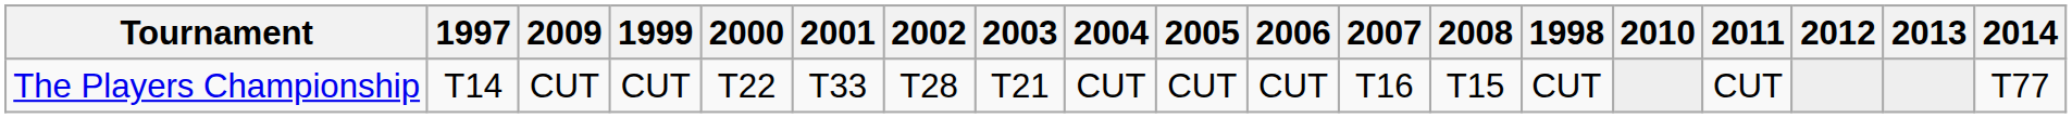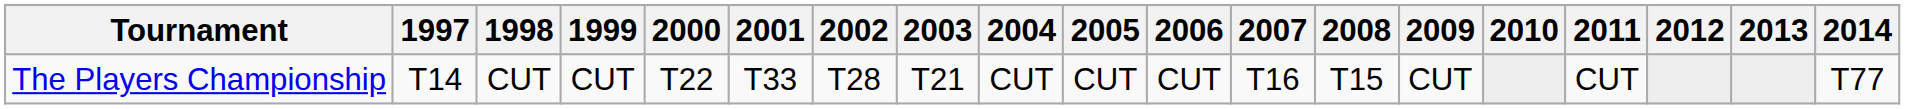columns swapped: 1998 <-> 2009
